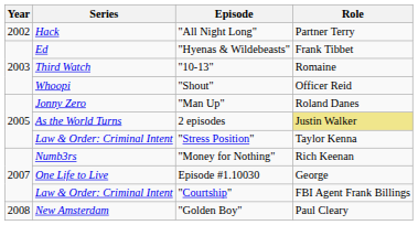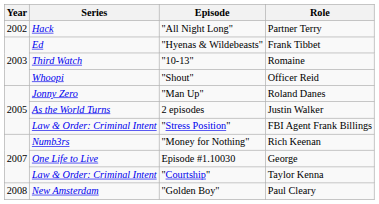2 episodes | Role: khaki background -> no background
"Stress Position" | Role: Taylor Kenna -> FBI Agent Frank Billings
"Courtship" | Role: FBI Agent Frank Billings -> Taylor Kenna
